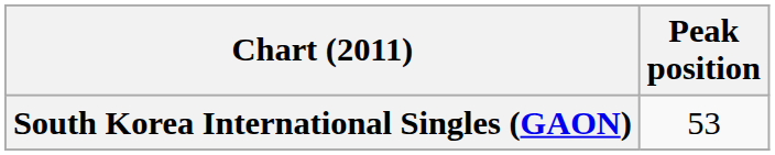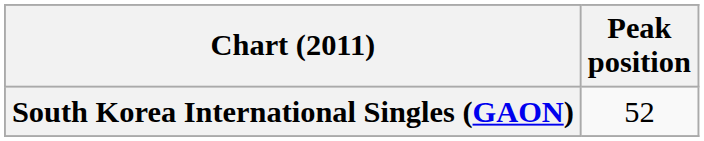South Korea International Singles (GAON) | Peak position: 53 -> 52
